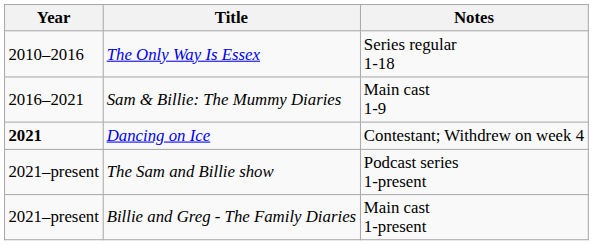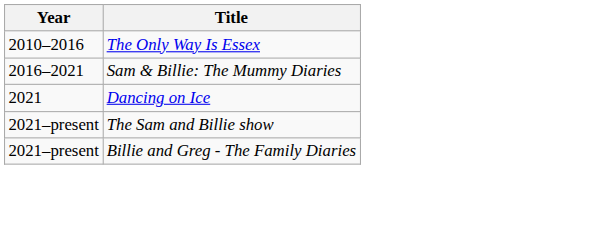- column: Notes | Series regular 1-18 | Main cast 1-9 | Contestant; Withdrew on week 4 | Podcast series 1-present | Main cast 1-present
Dancing on Ice | Year: bold -> normal
